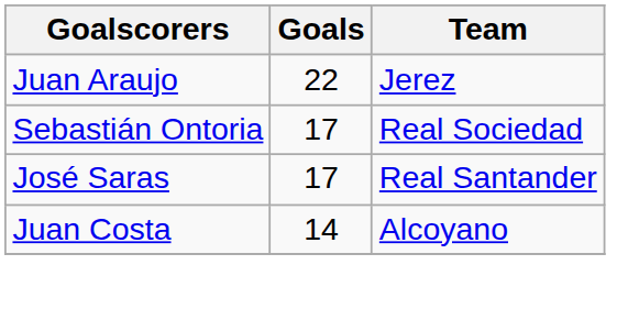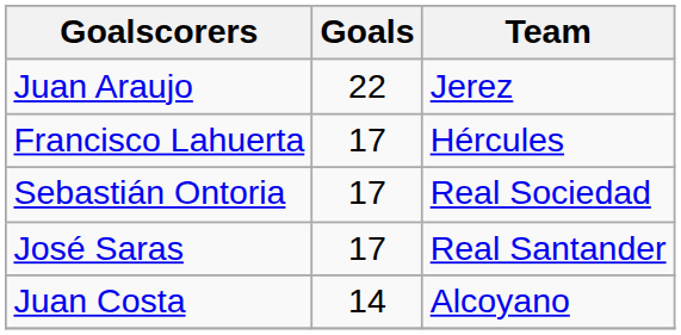+ row: Francisco Lahuerta | 17 | Hércules
